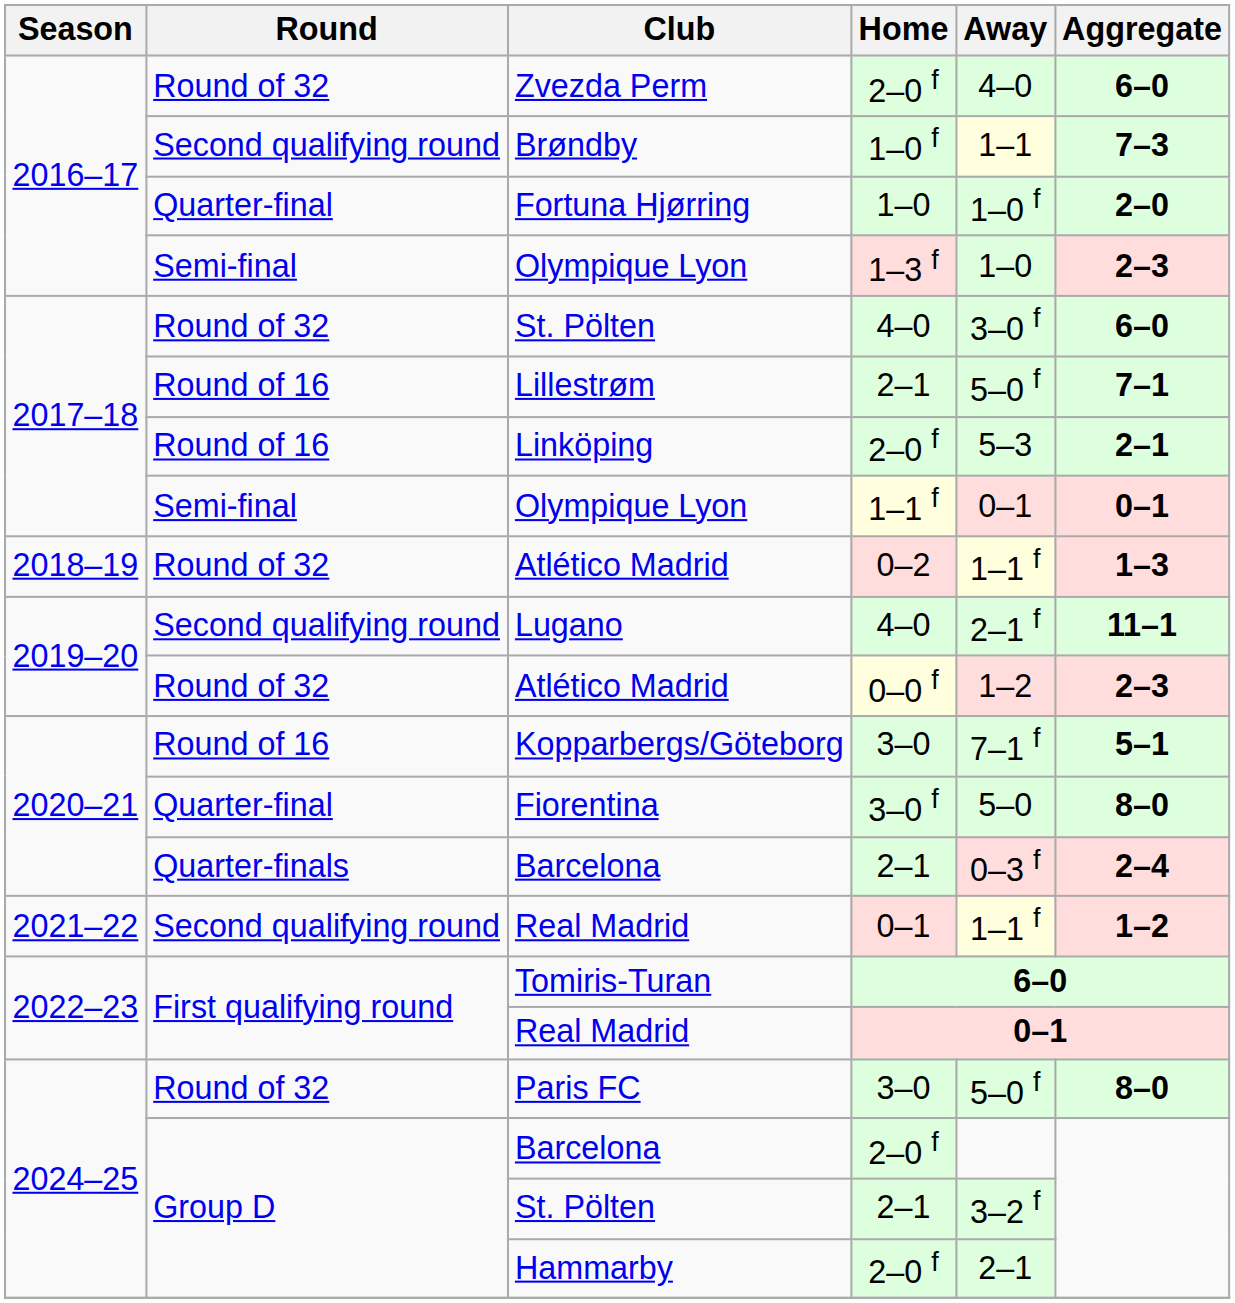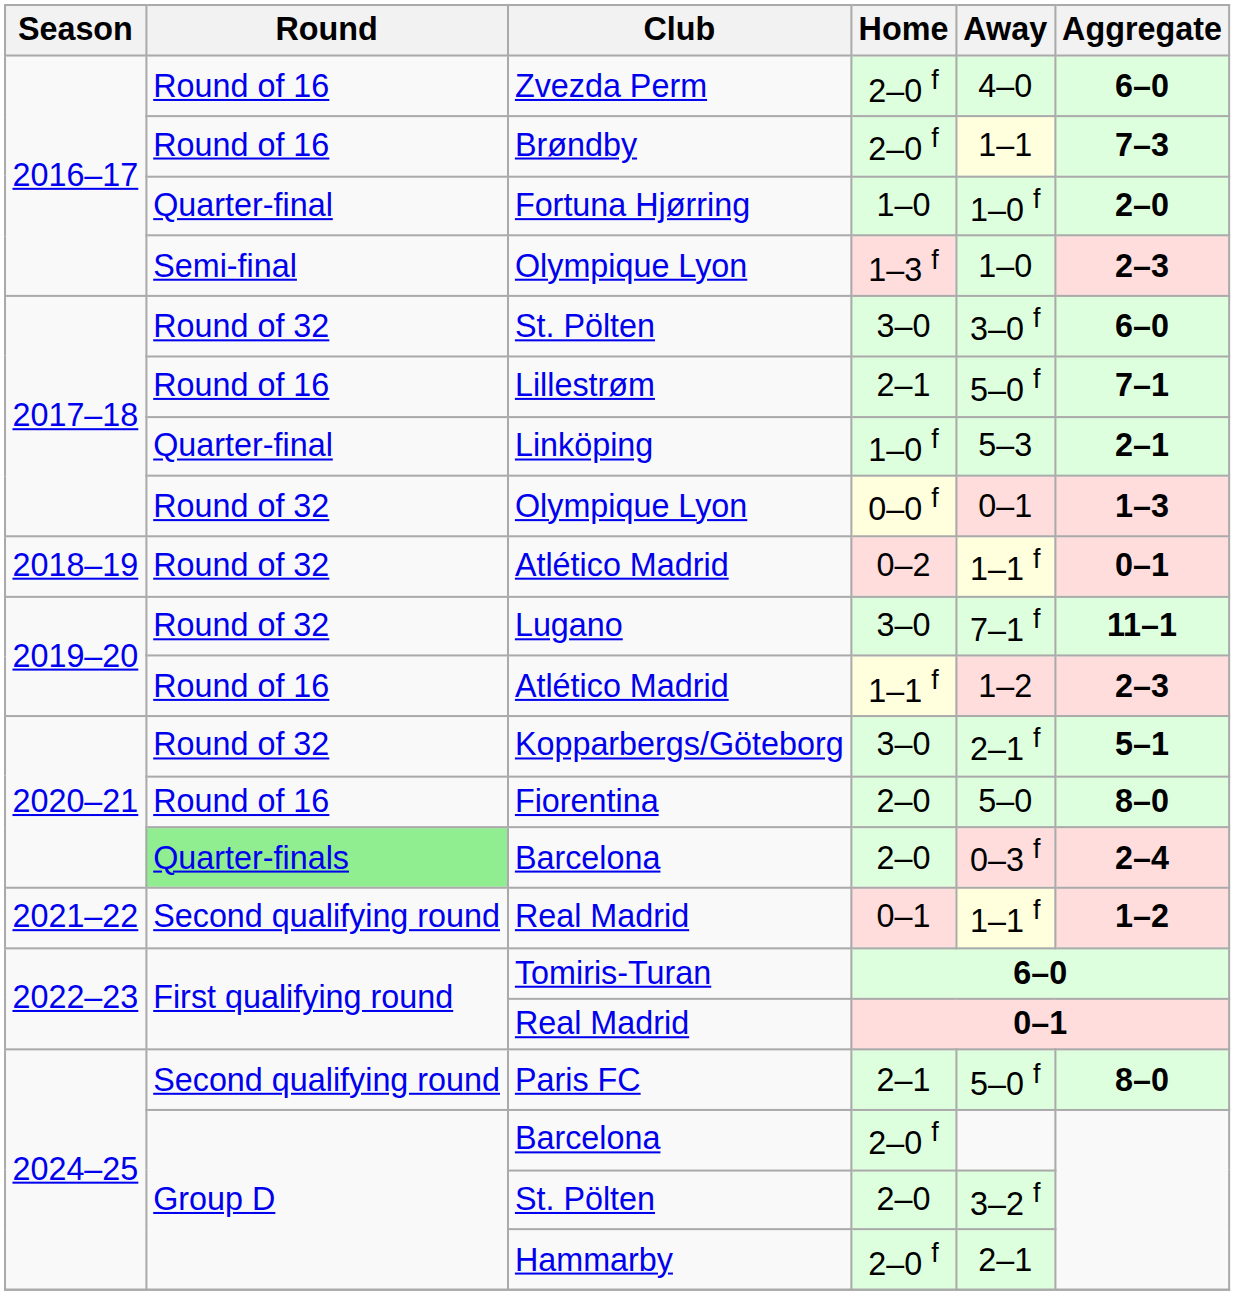Zvezda Perm | Round: Round of 32 -> Round of 16
Brøndby | Round: Second qualifying round -> Round of 16
Brøndby | Home: 1–0 f -> 2–0 f
2017–18 / St. Pölten | Home: 4–0 -> 3–0
Linköping | Round: Round of 16 -> Quarter-final
Linköping | Home: 2–0 f -> 1–0 f
2017–18 / Olympique Lyon | Round: Semi-final -> Round of 32
2017–18 / Olympique Lyon | Home: 1–1 f -> 0–0 f
2017–18 / Olympique Lyon | Aggregate: 0–1 -> 1–3
2018–19 / Atlético Madrid | Aggregate: 1–3 -> 0–1
Lugano | Round: Second qualifying round -> Round of 32
Lugano | Home: 4–0 -> 3–0
Lugano | Away: 2–1 f -> 7–1 f
2019–20 / Atlético Madrid | Round: Round of 32 -> Round of 16
2019–20 / Atlético Madrid | Home: 0–0 f -> 1–1 f
Kopparbergs/Göteborg | Round: Round of 16 -> Round of 32
Kopparbergs/Göteborg | Away: 7–1 f -> 2–1 f
Fiorentina | Round: Quarter-final -> Round of 16
Fiorentina | Home: 3–0 f -> 2–0
2020–21 / Barcelona | Round: no background -> lightgreen background
2020–21 / Barcelona | Home: 2–1 -> 2–0
Paris FC | Round: Round of 32 -> Second qualifying round
Paris FC | Home: 3–0 -> 2–1
2024–25 / St. Pölten | Home: 2–1 -> 2–0
